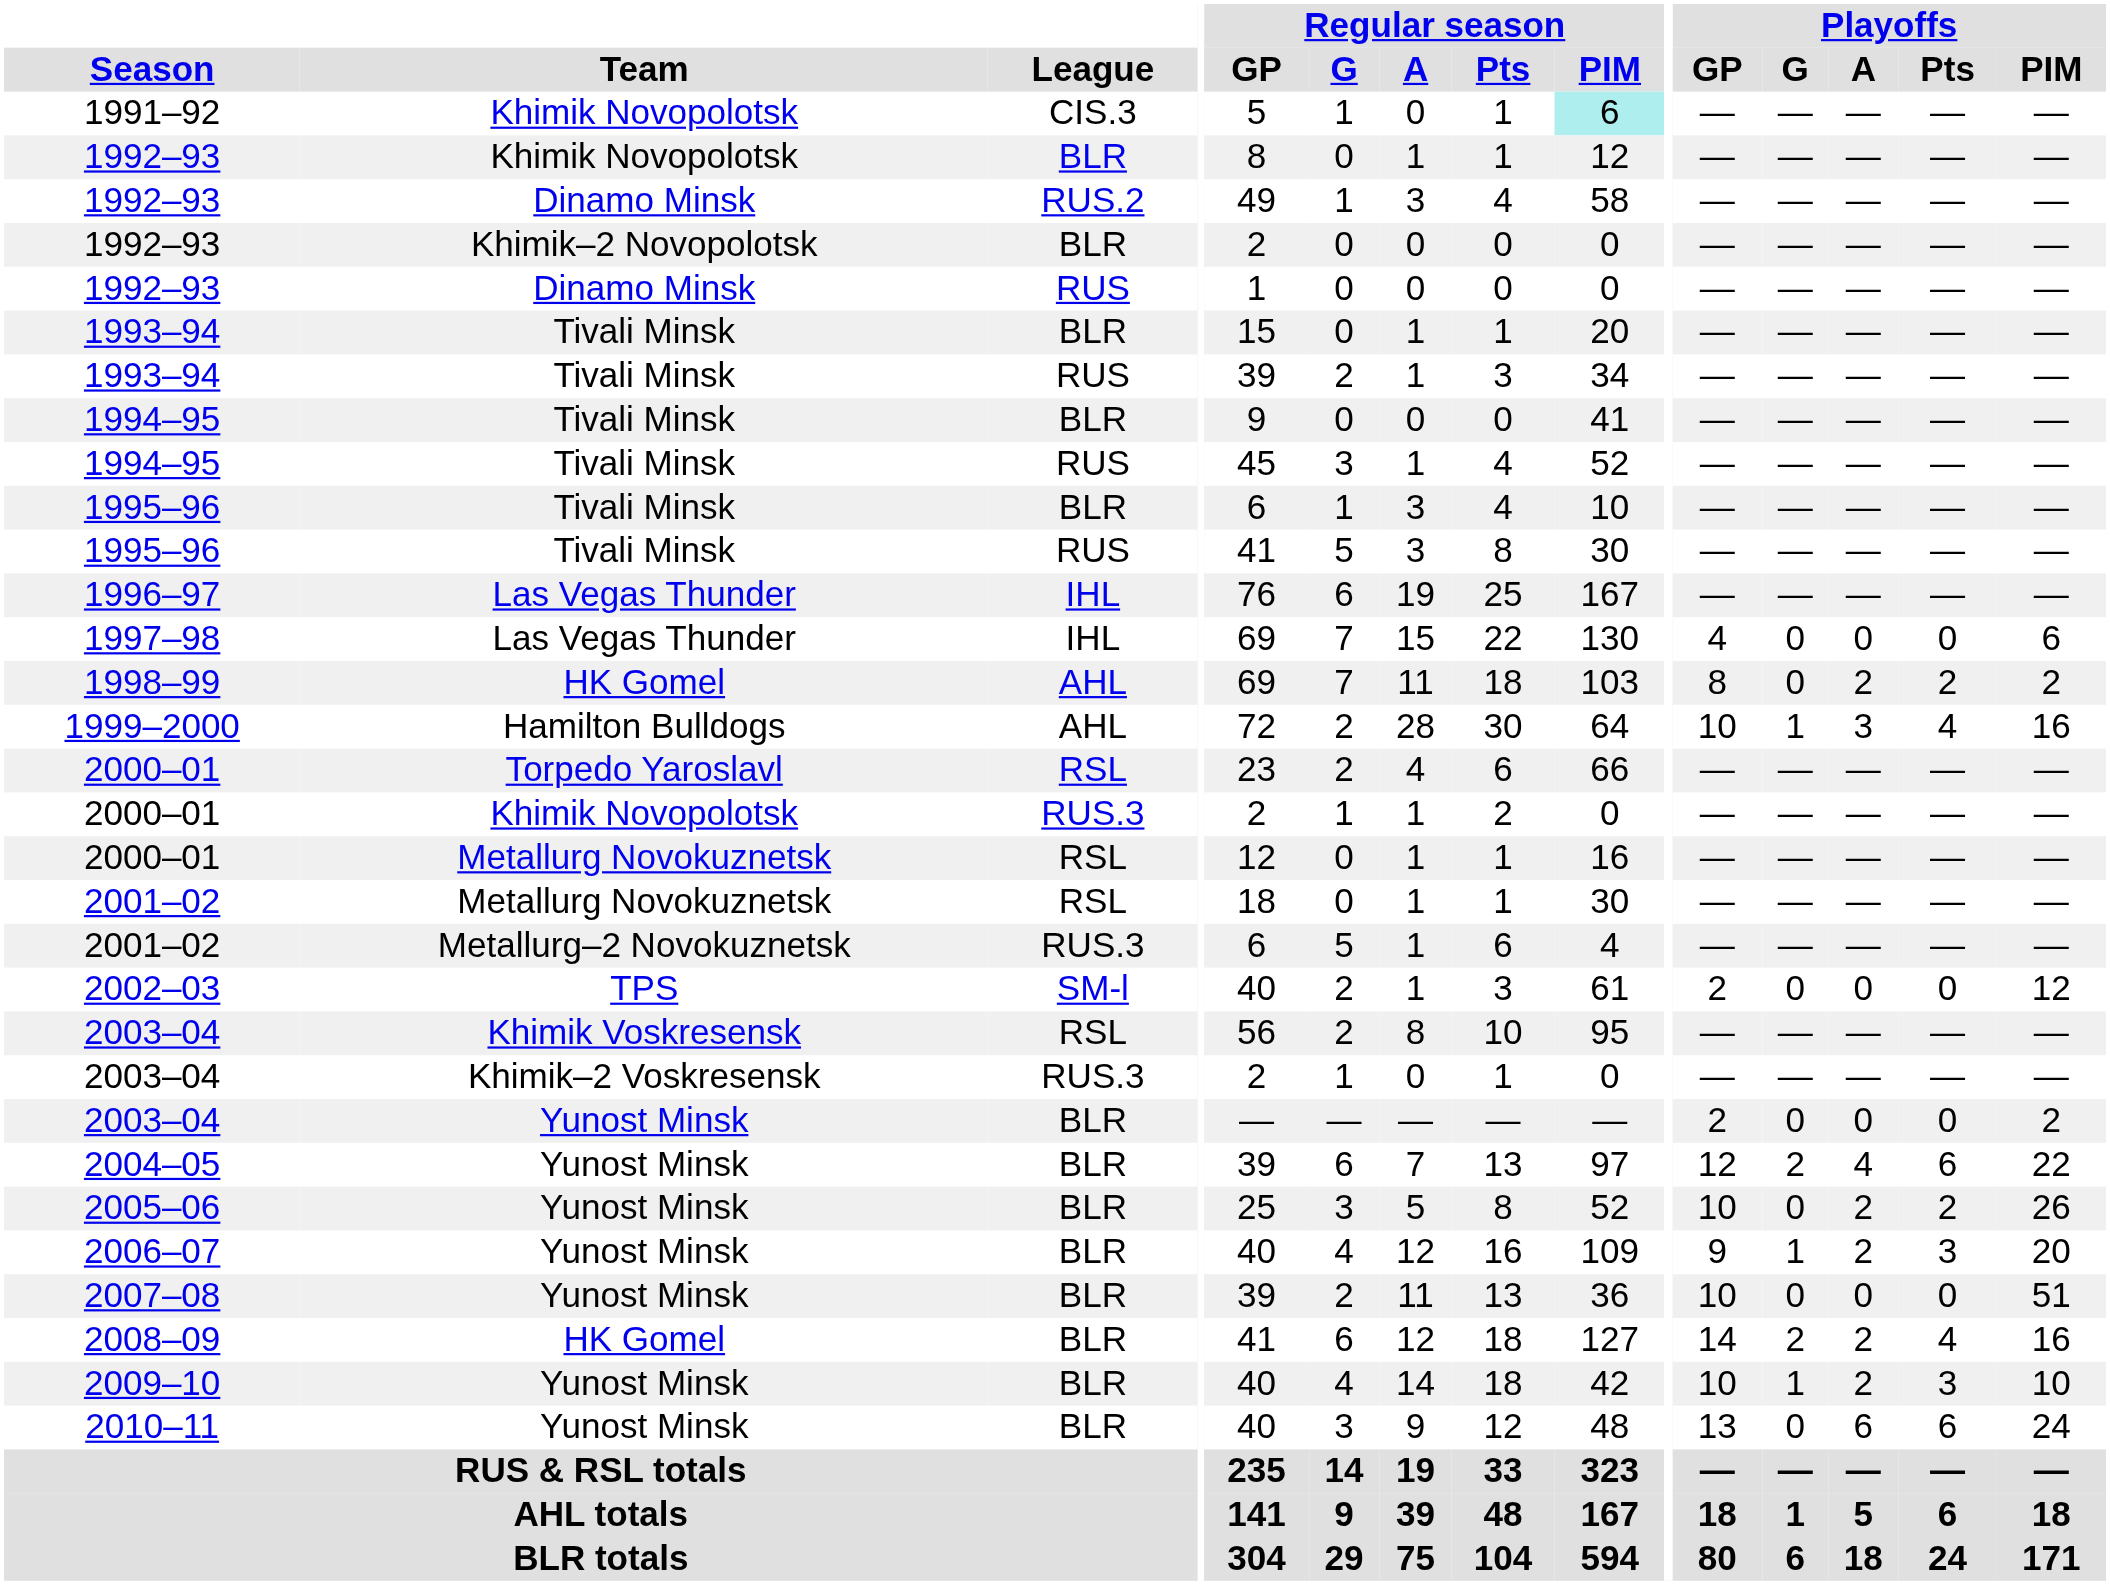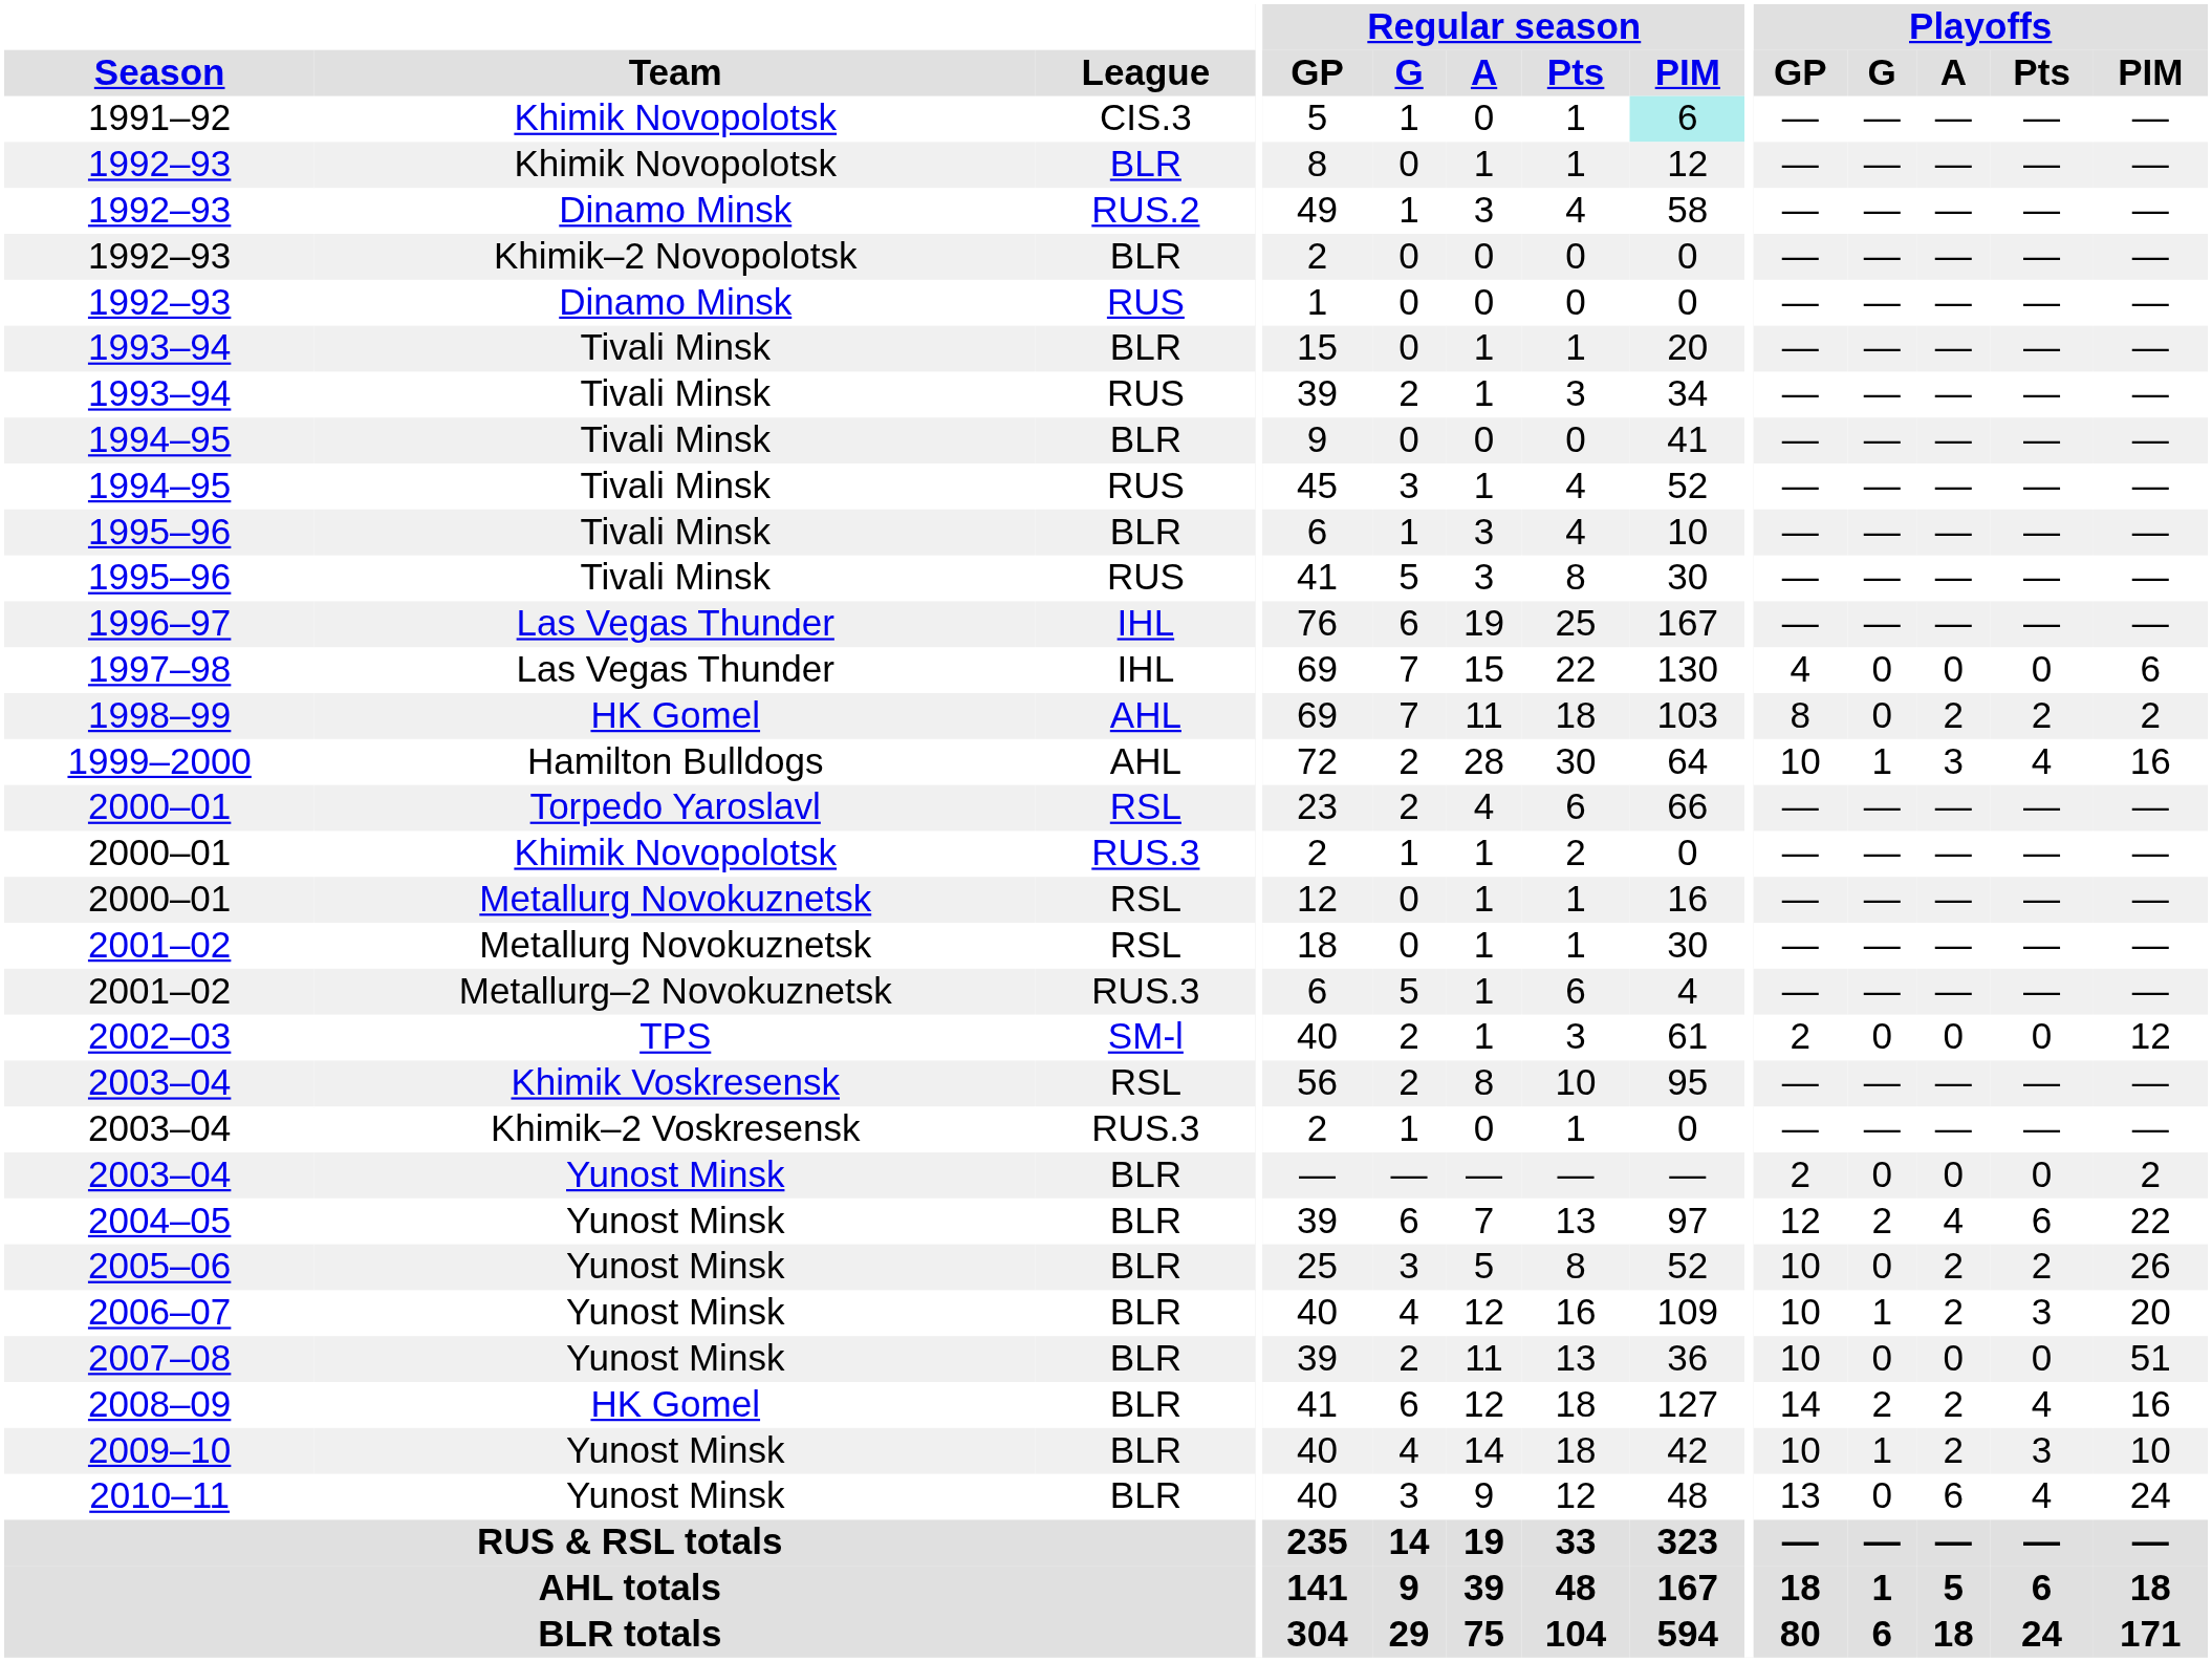2006–07 | Playoffs / GP: 9 -> 10
2010–11 | Playoffs / Pts: 6 -> 4
